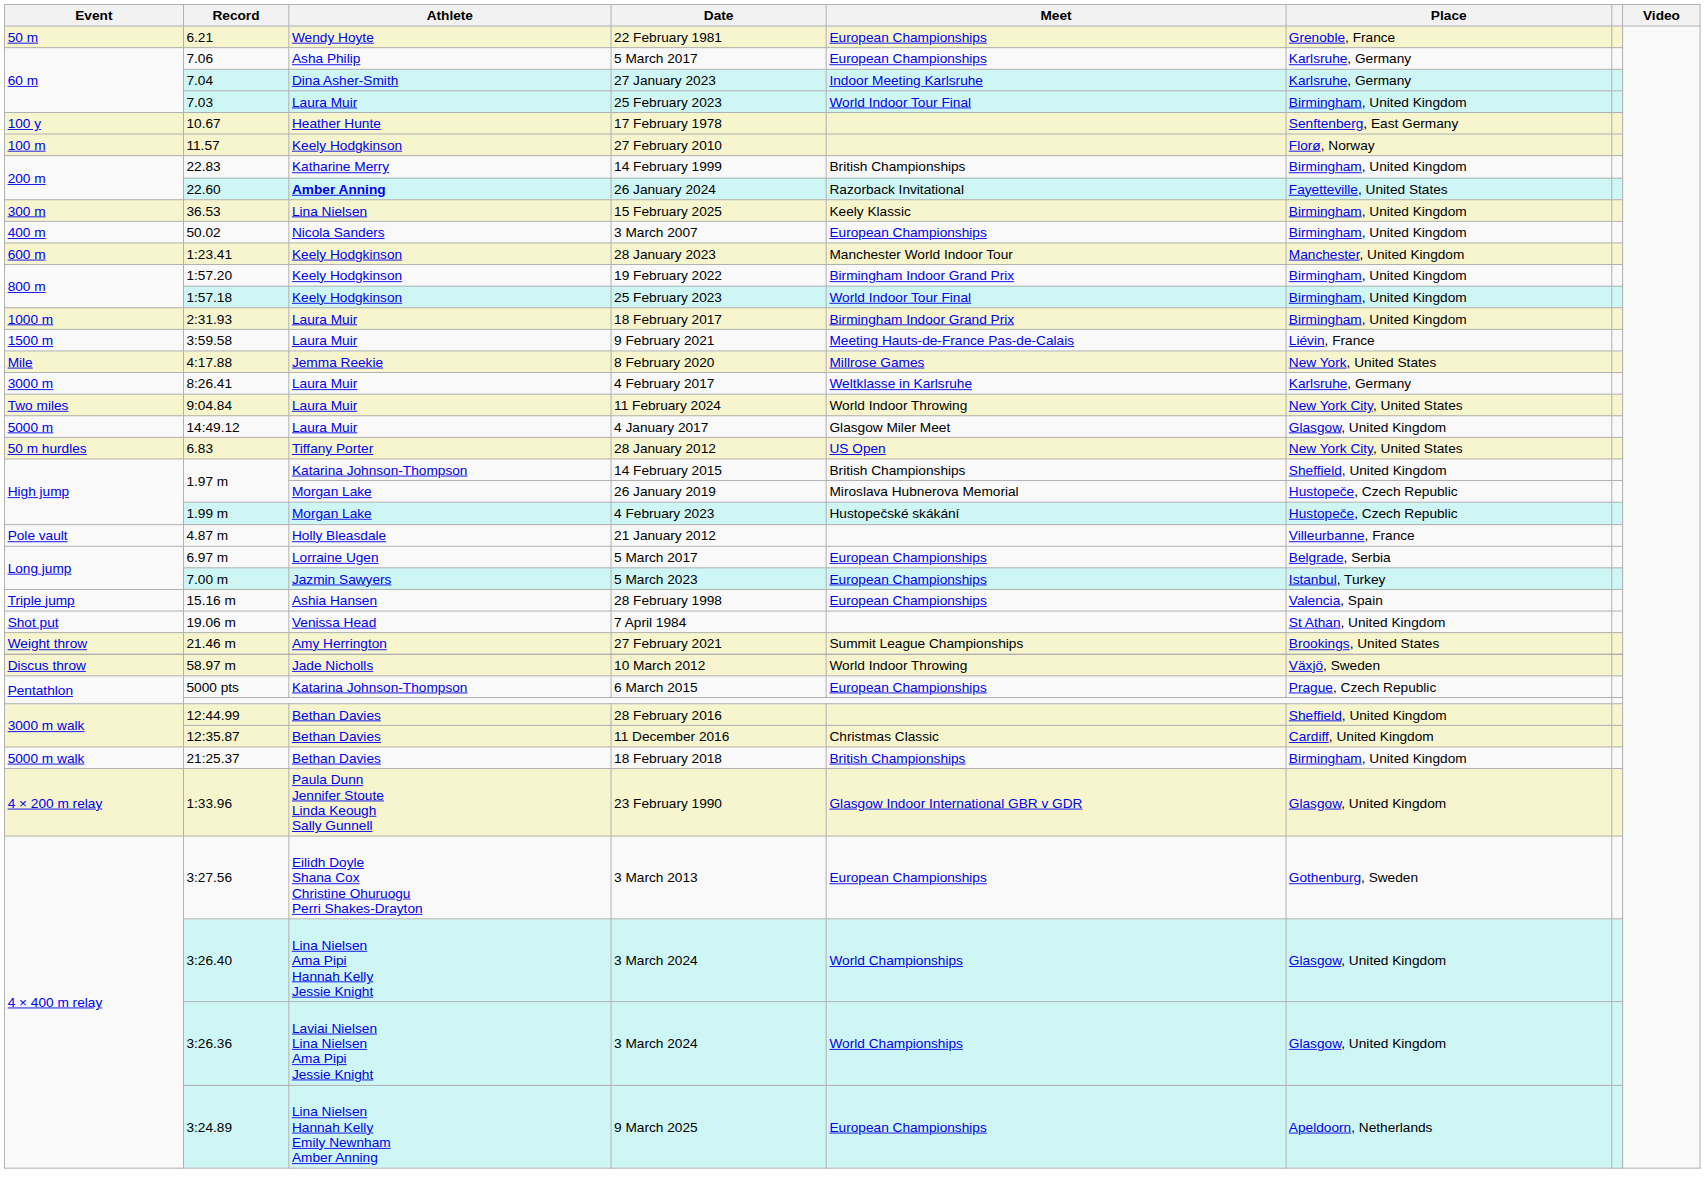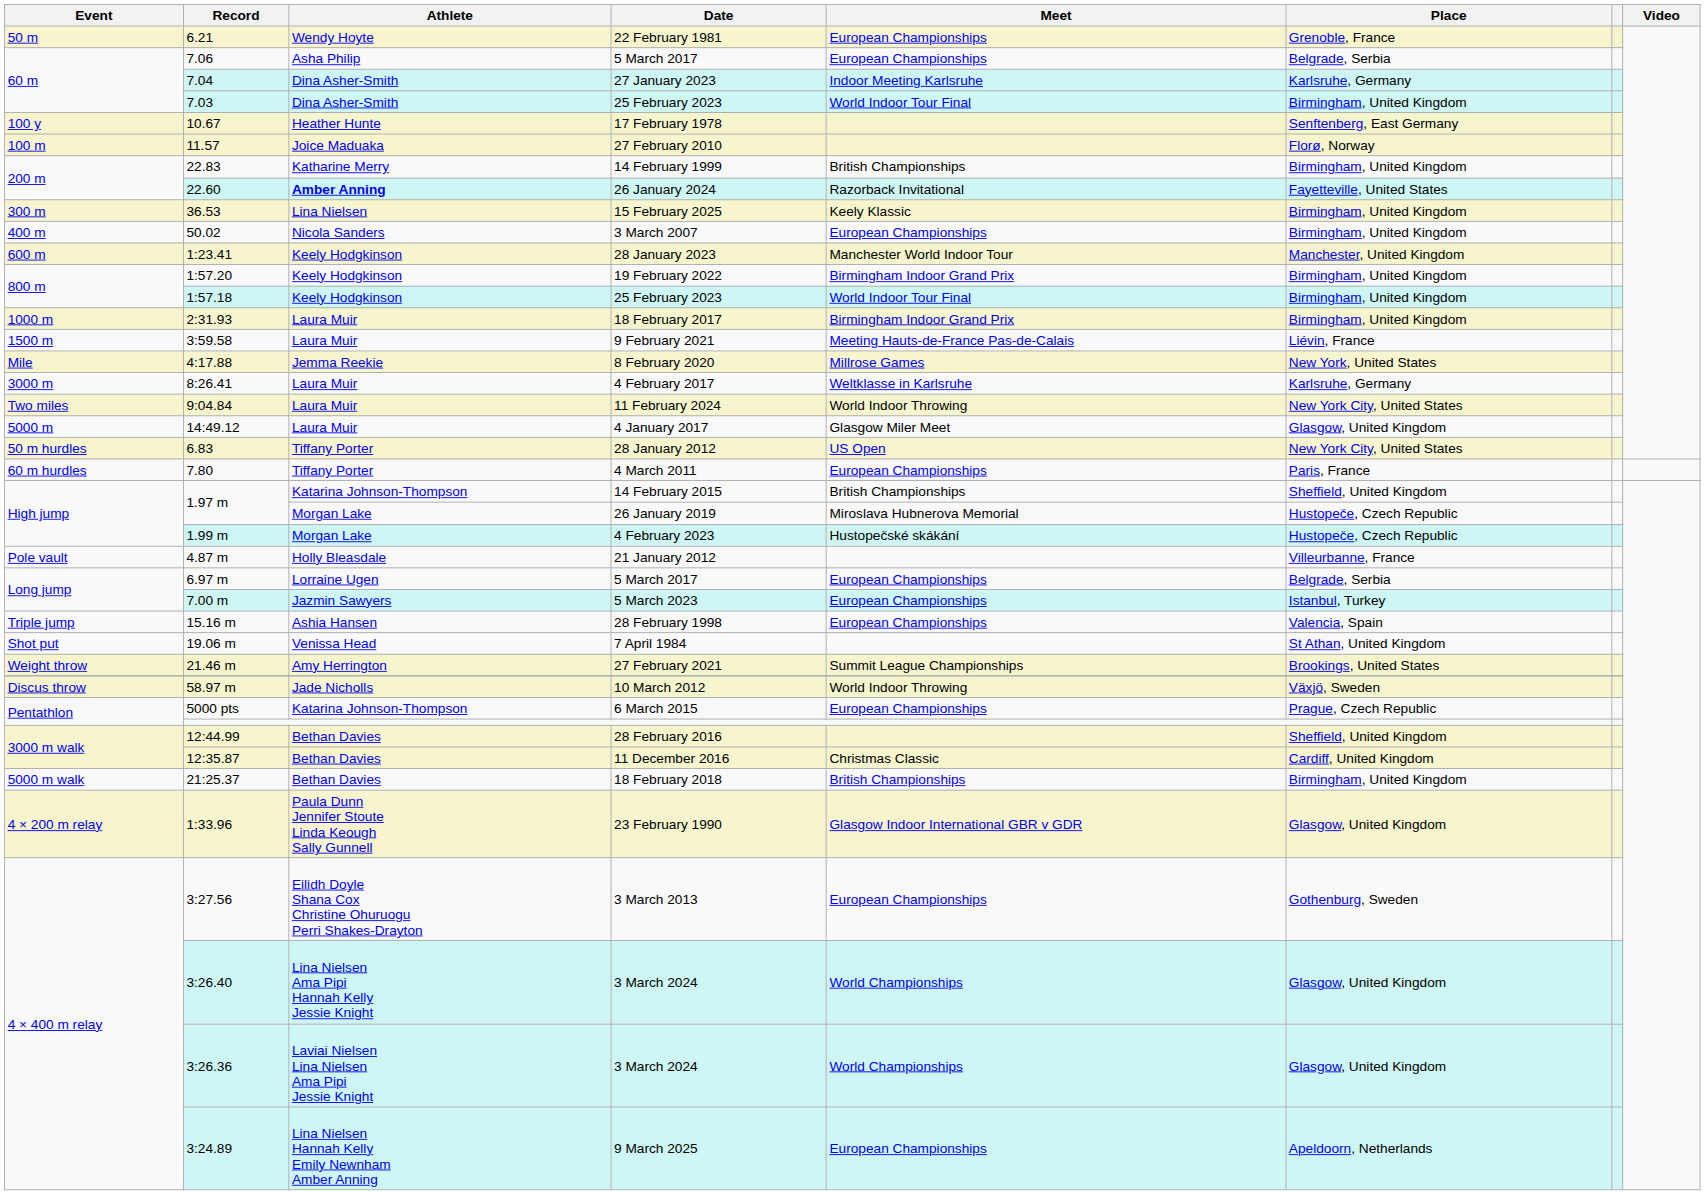7.06 / 5 March 2017 | Place: Karlsruhe, Germany -> Belgrade, Serbia
7.03 / 25 February 2023 | Athlete: Laura Muir -> Dina Asher-Smith
27 February 2010 | Athlete: Keely Hodgkinson -> Joice Maduaka
+ row: 60 m hurdles | 7.80 | Tiffany Porter | 4 March 2011 | European Championships | Paris, France
